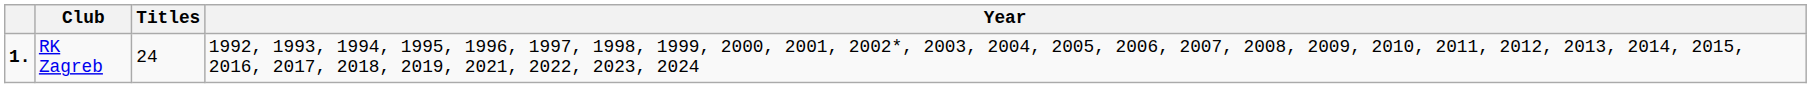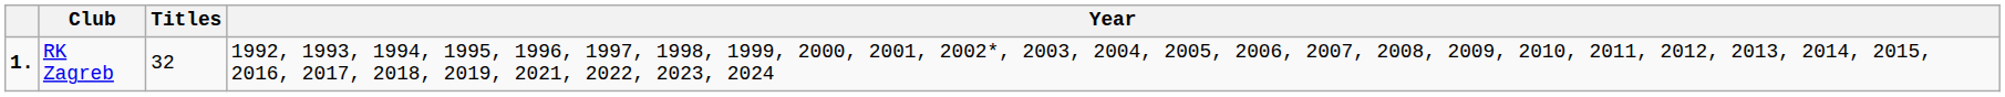RK Zagreb | Titles: 24 -> 32
